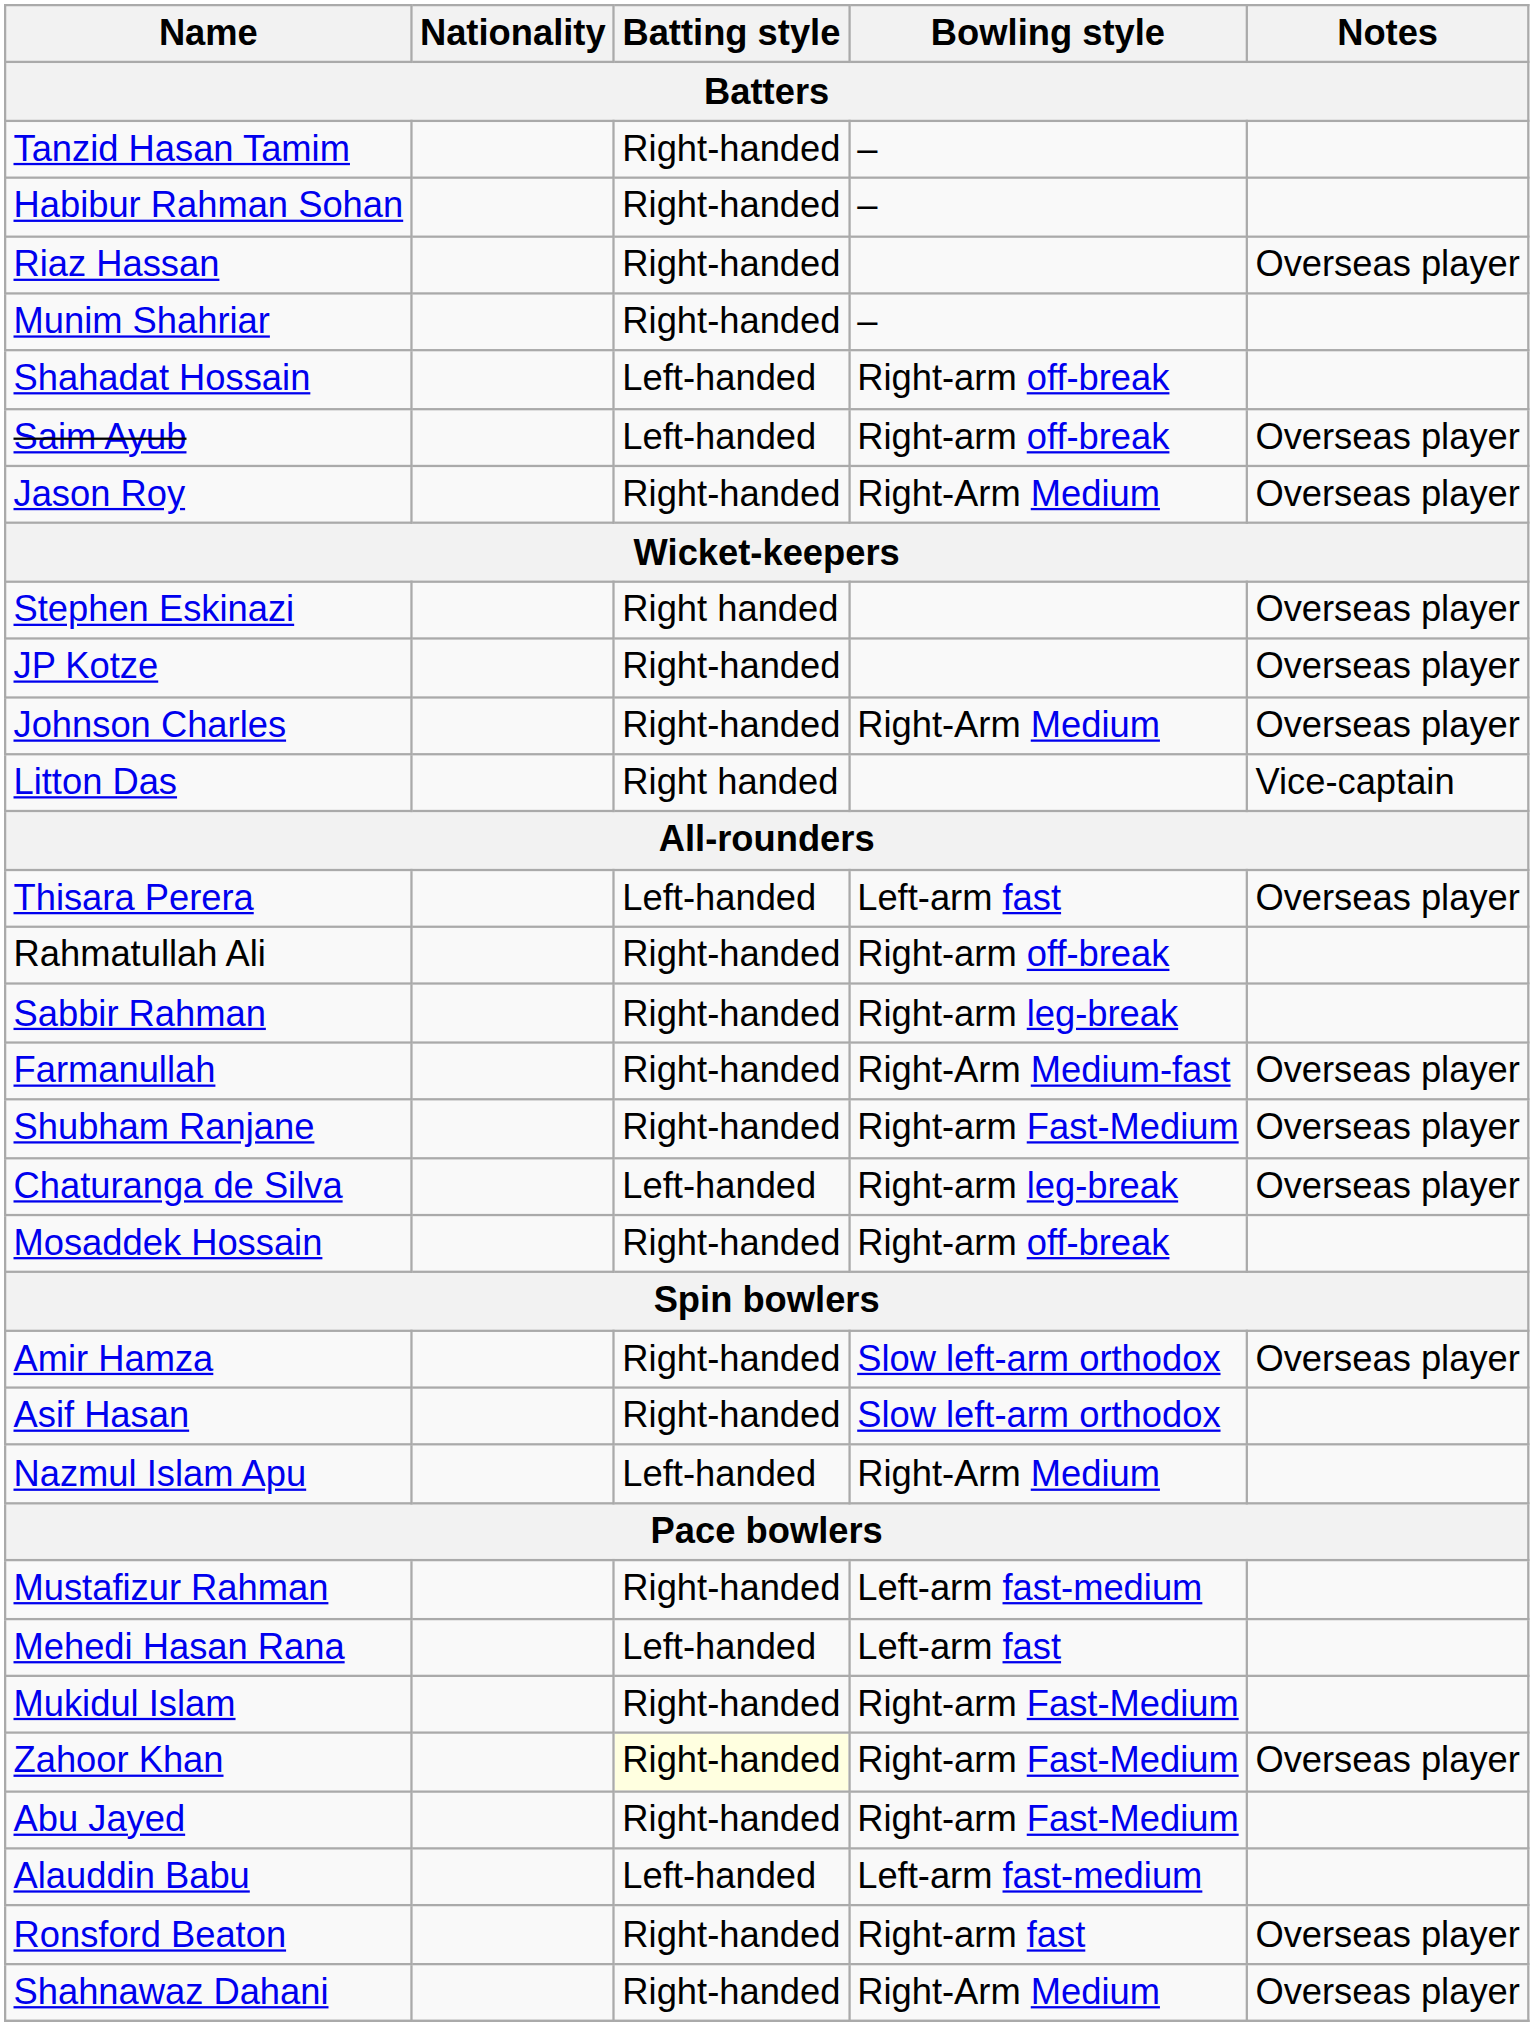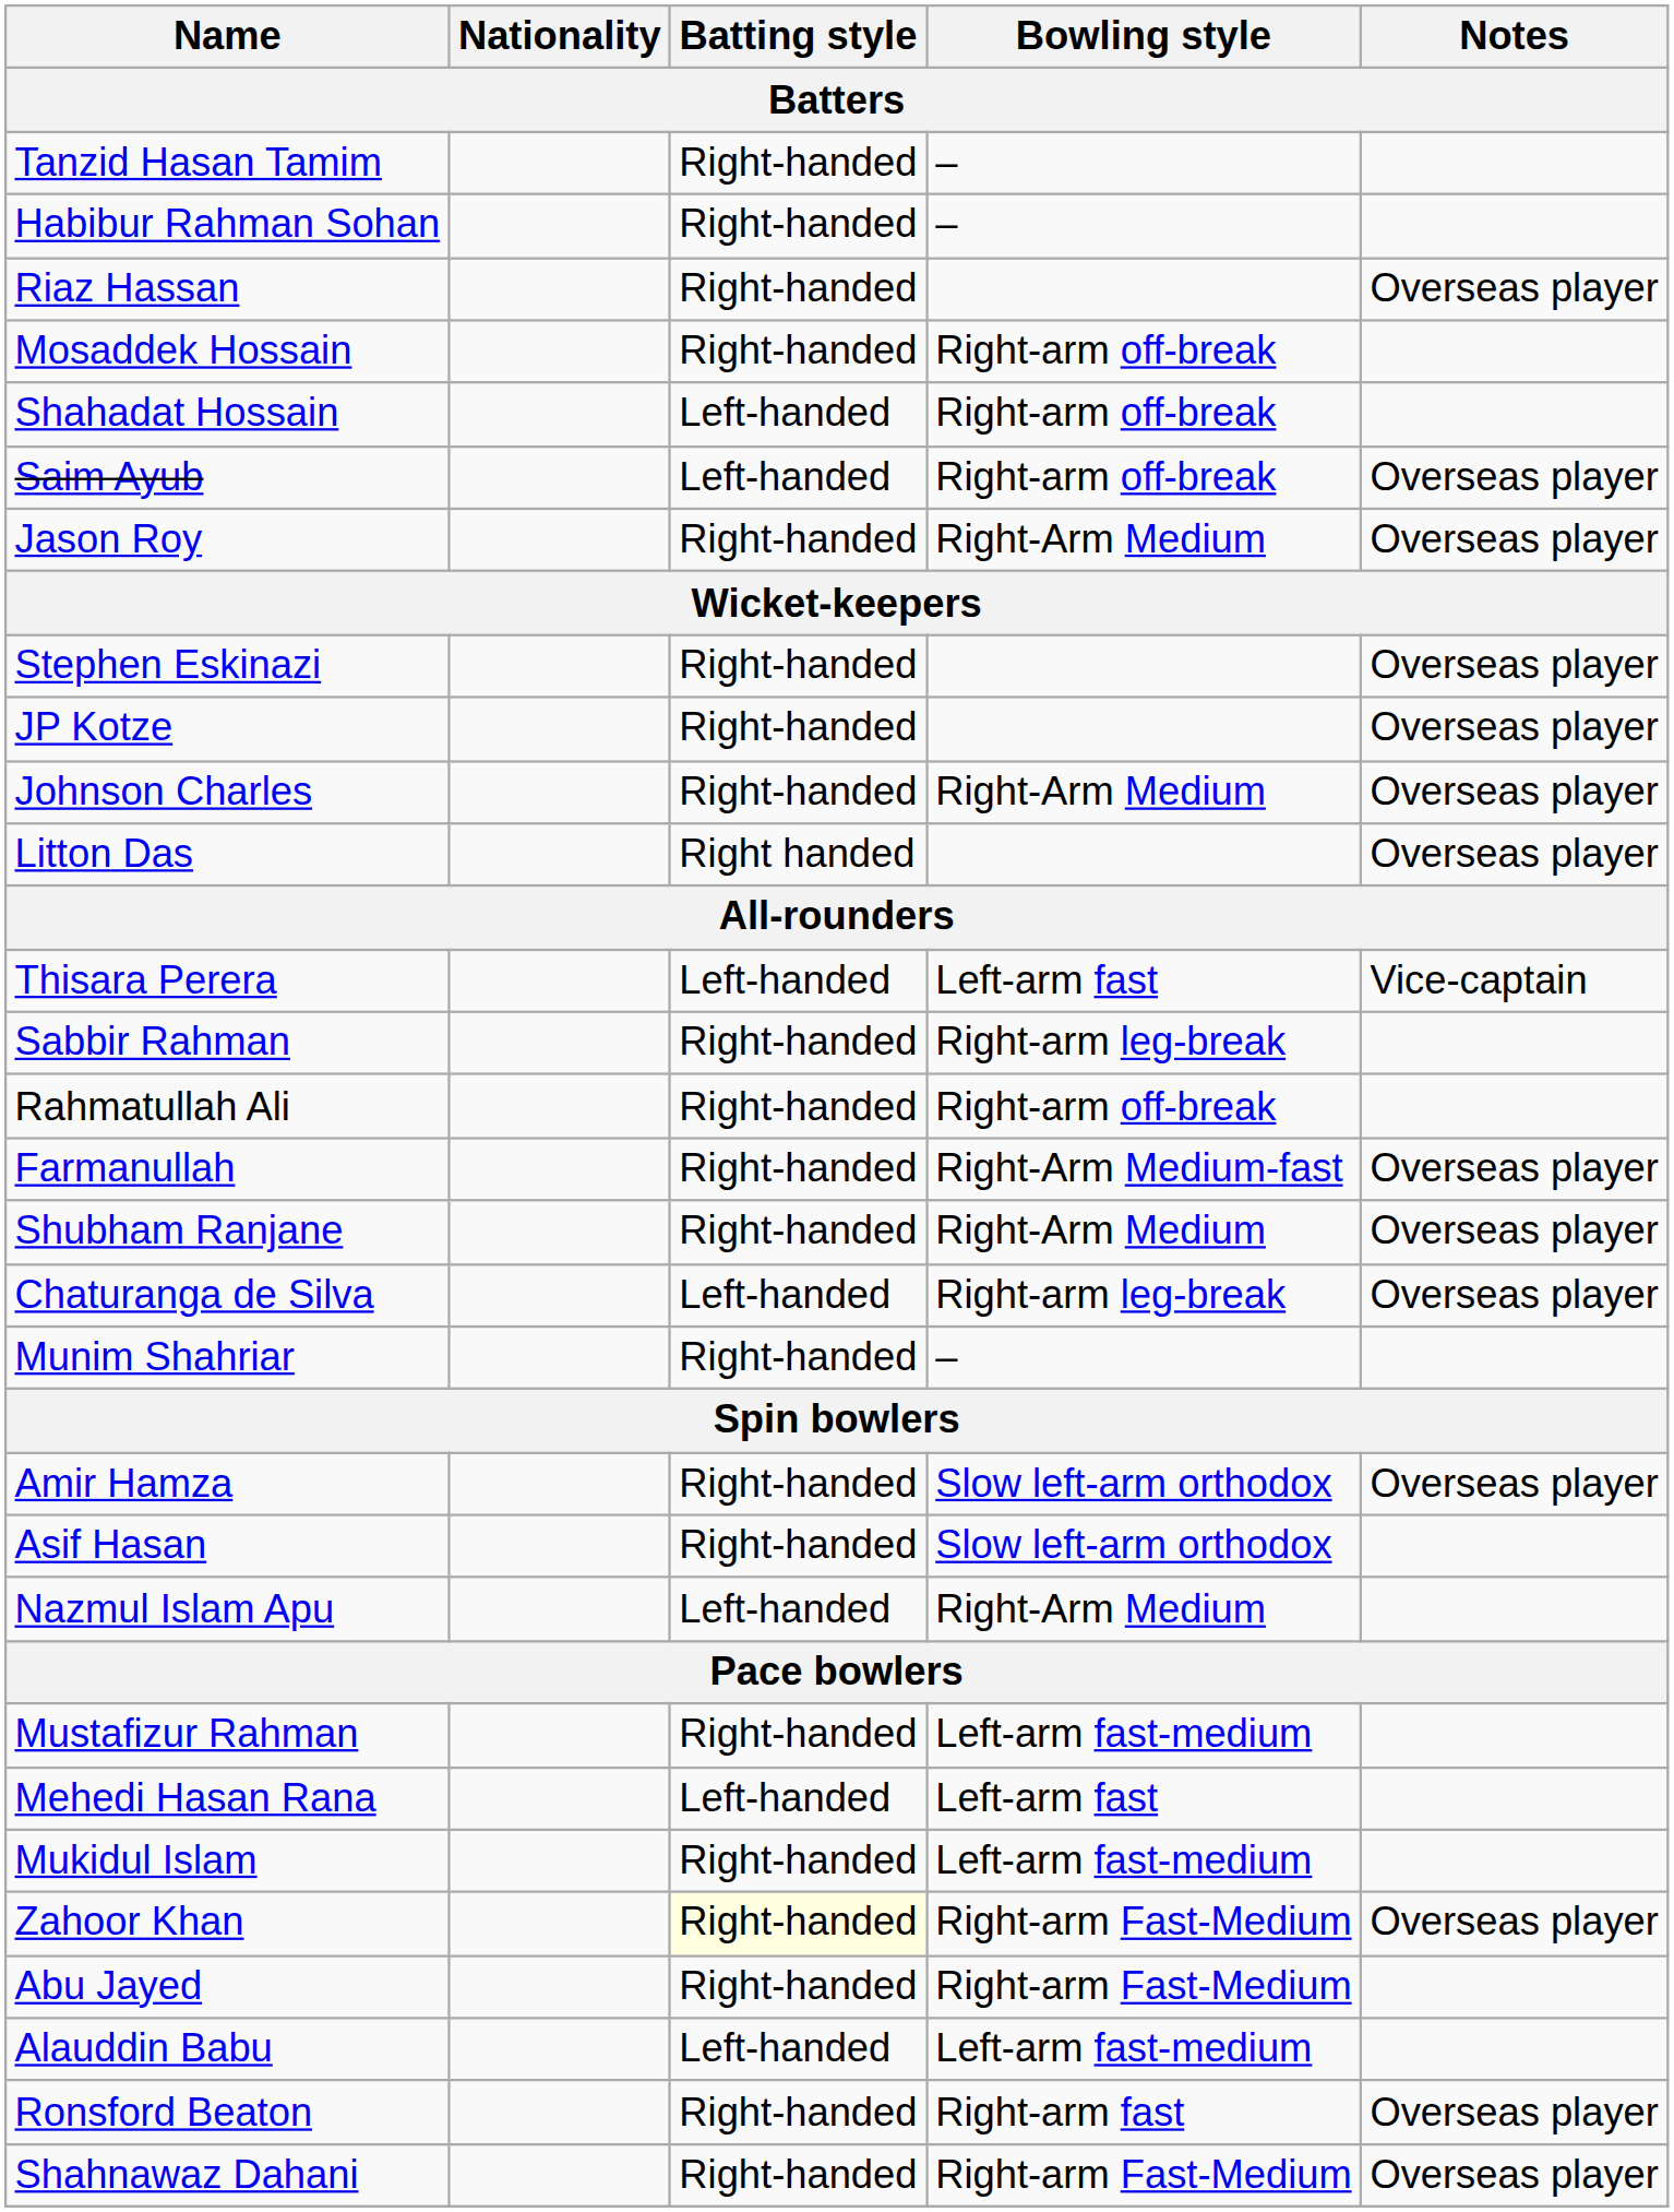rows swapped: Munim Shahriar <-> Mosaddek Hossain
Stephen Eskinazi | Batting style: Right handed -> Right-handed
Litton Das | Notes: Vice-captain -> Overseas player
Thisara Perera | Notes: Overseas player -> Vice-captain
rows swapped: Rahmatullah Ali <-> Sabbir Rahman
Shubham Ranjane | Bowling style: Right-arm Fast-Medium -> Right-Arm Medium
Mukidul Islam | Bowling style: Right-arm Fast-Medium -> Left-arm fast-medium
Shahnawaz Dahani | Bowling style: Right-Arm Medium -> Right-arm Fast-Medium
